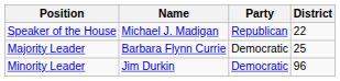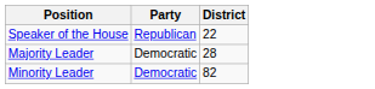- column: Name | Michael J. Madigan | Barbara Flynn Currie | Jim Durkin
Majority Leader | District: 25 -> 28
Minority Leader | District: 96 -> 82
